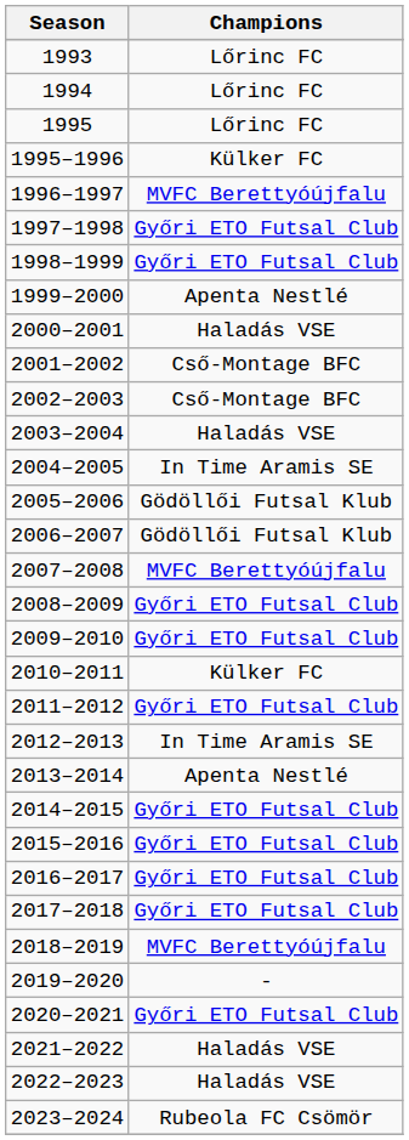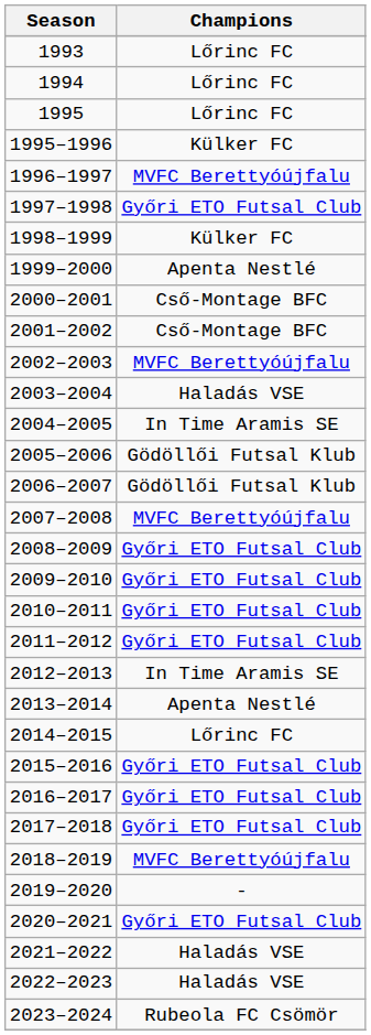1998–1999 | Champions: Győri ETO Futsal Club -> Külker FC
2000–2001 | Champions: Haladás VSE -> Cső-Montage BFC
2002–2003 | Champions: Cső-Montage BFC -> MVFC Berettyóújfalu
2010–2011 | Champions: Külker FC -> Győri ETO Futsal Club
2014–2015 | Champions: Győri ETO Futsal Club -> Lőrinc FC
